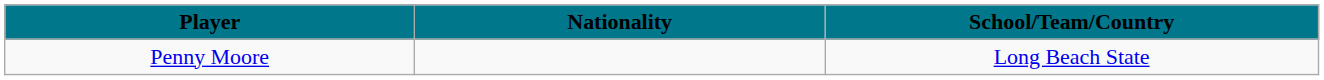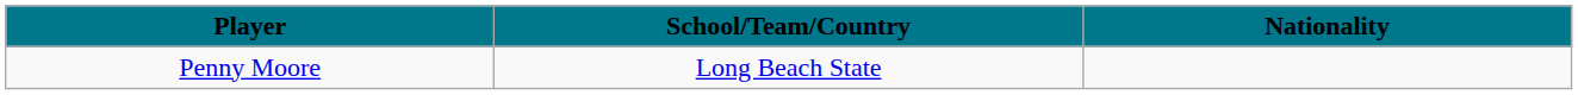columns swapped: Nationality <-> School/Team/Country
